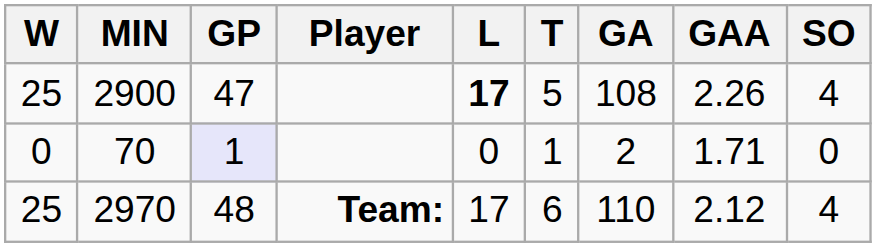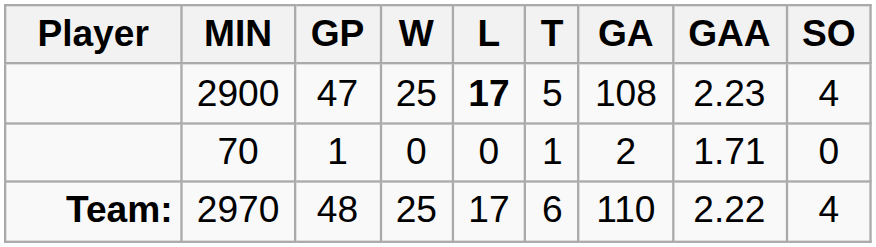columns swapped: Player <-> W
2900 | GAA: 2.26 -> 2.23
70 | GP: lavender background -> no background
2970 | GAA: 2.12 -> 2.22
